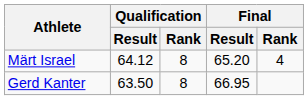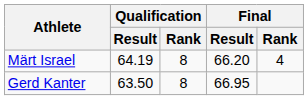Märt Israel | Qualification / Result: 64.12 -> 64.19
Märt Israel | Final / Result: 65.20 -> 66.20
